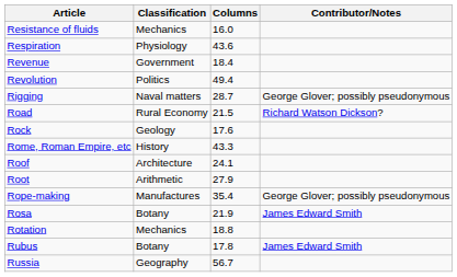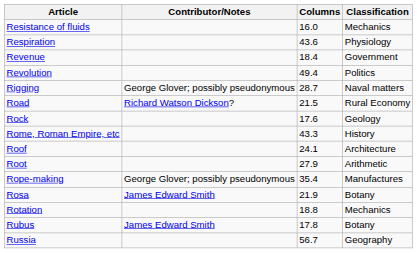columns swapped: Classification <-> Contributor/Notes
